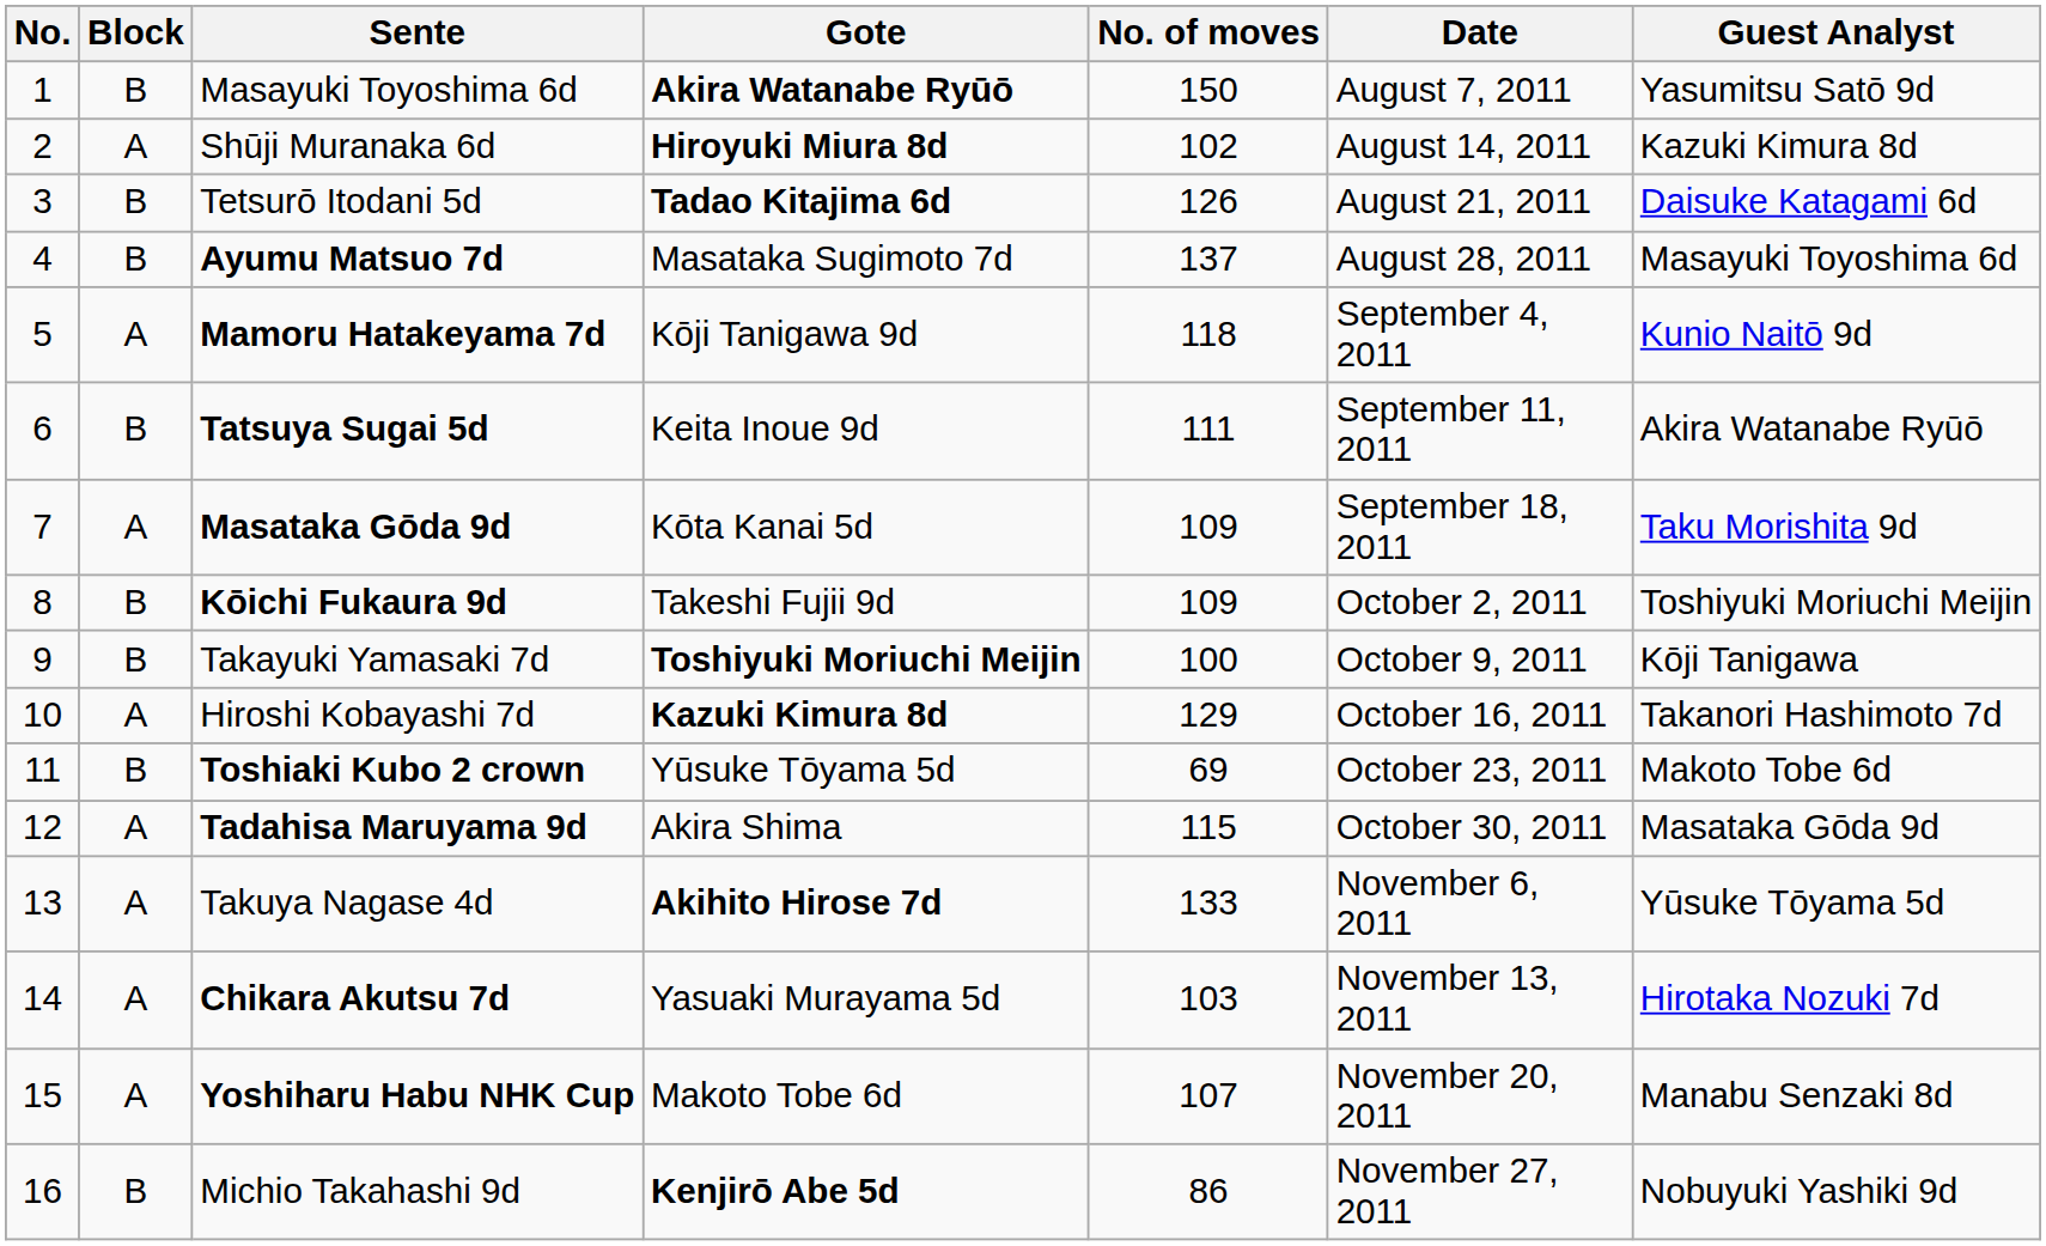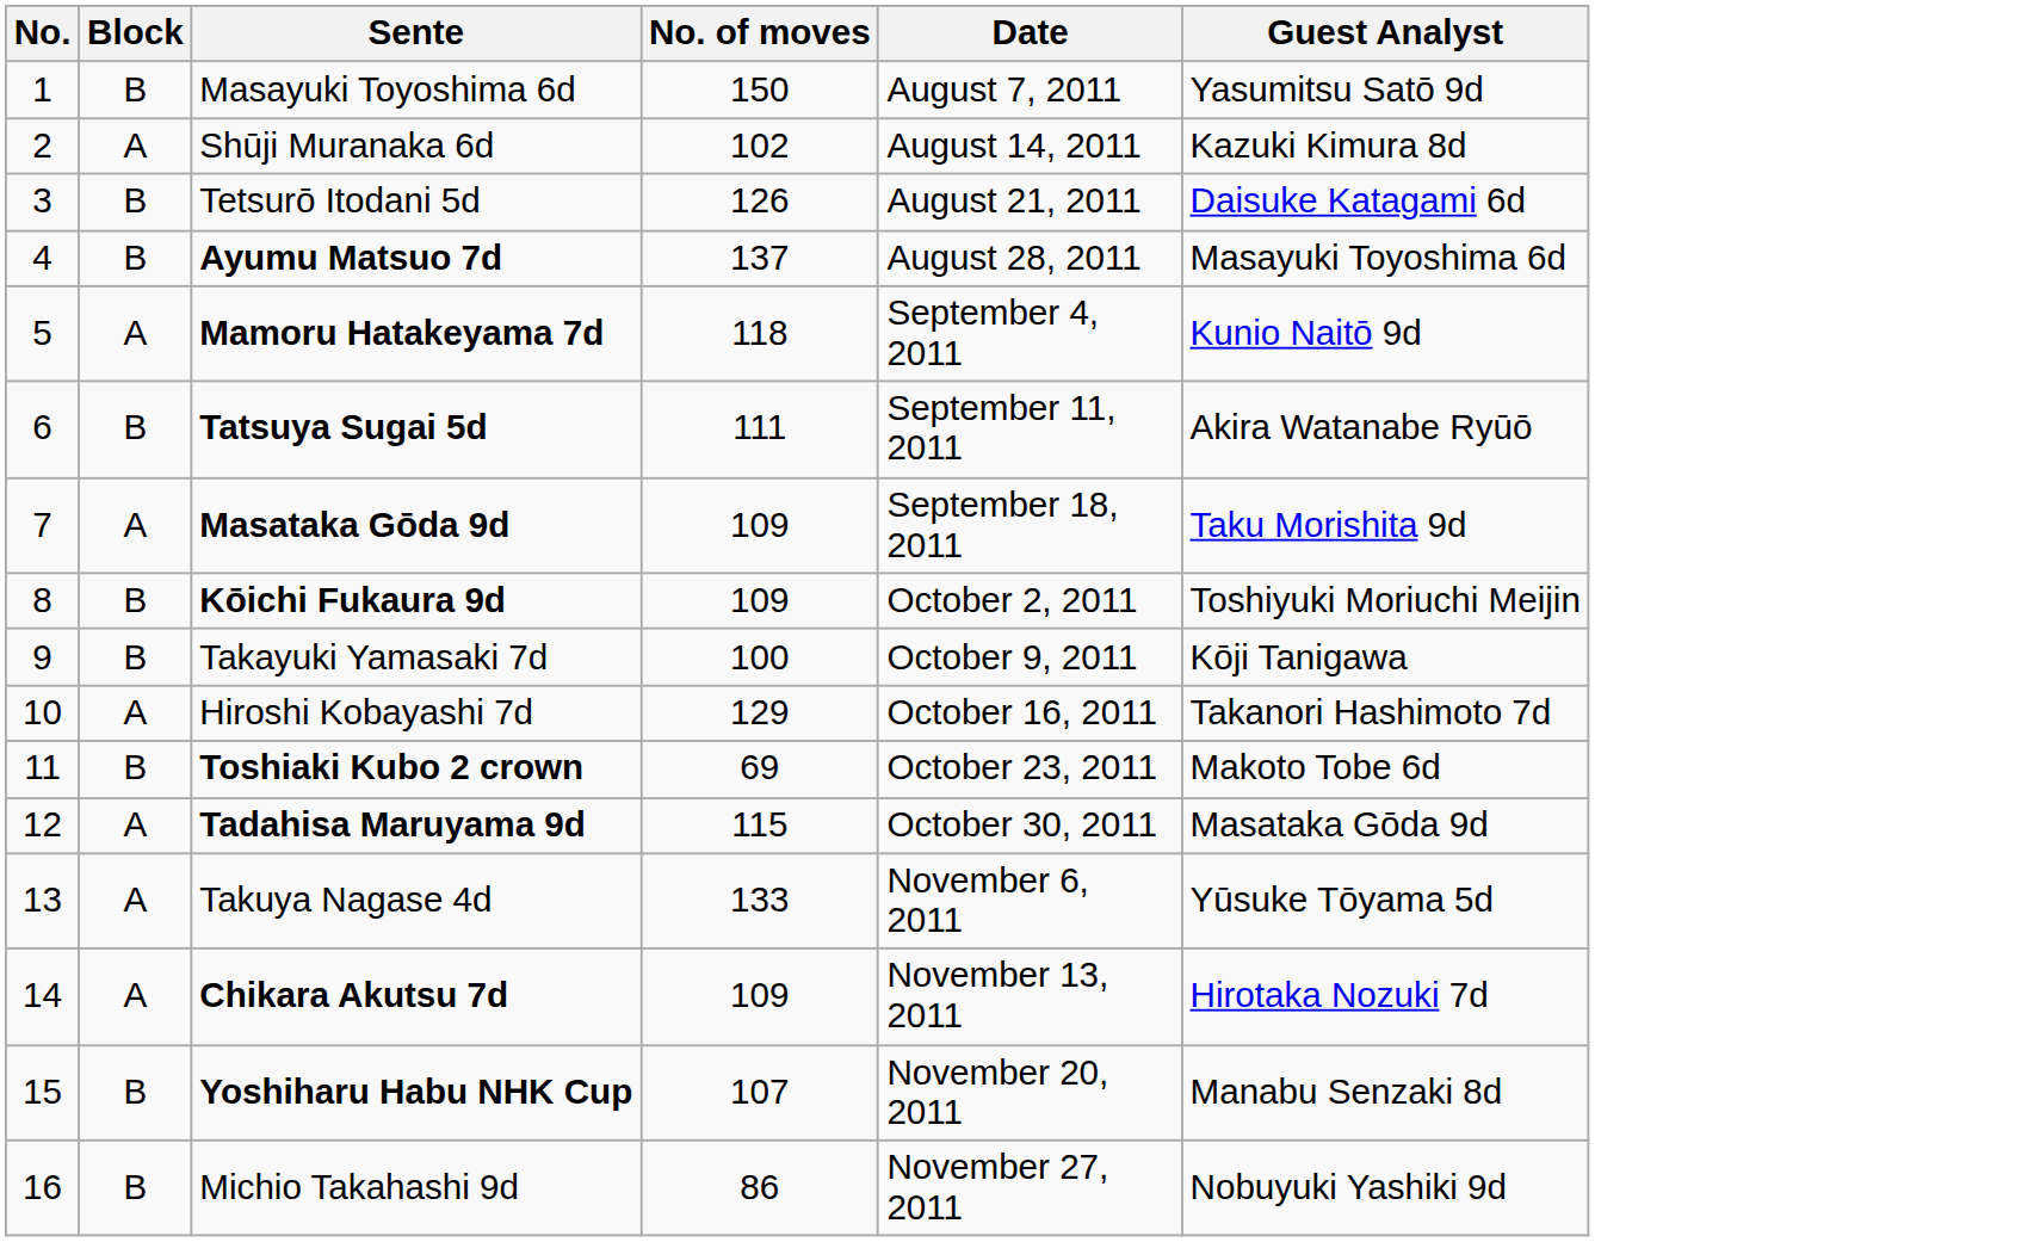- column: Gote | Akira Watanabe Ryūō | Hiroyuki Miura 8d | Tadao Kitajima 6d | Masataka Sugimoto 7d | Kōji Tanigawa 9d | Keita Inoue 9d | Kōta Kanai 5d | Takeshi Fujii 9d | Toshiyuki Moriuchi Meijin | Kazuki Kimura 8d | Yūsuke Tōyama 5d | Akira Shima | Akihito Hirose 7d | Yasuaki Murayama 5d | Makoto Tobe 6d | Kenjirō Abe 5d
Chikara Akutsu 7d | No. of moves: 103 -> 109
Yoshiharu Habu NHK Cup | Block: A -> B
